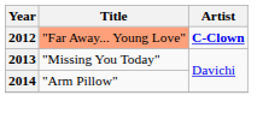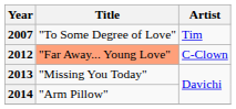+ row: 2007 | "To Some Degree of Love" | Tim
2012 | Artist: bold -> normal
